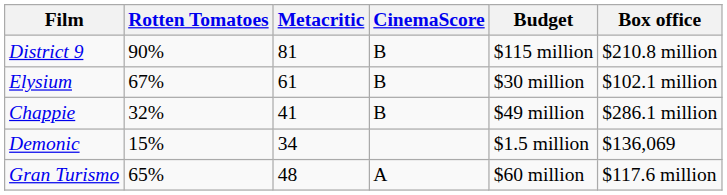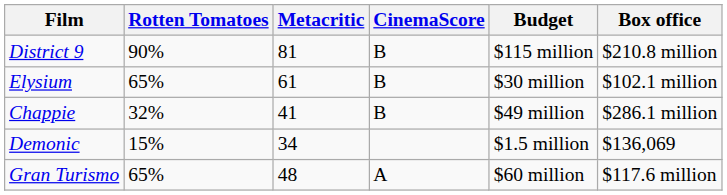Elysium | Rotten Tomatoes: 67% -> 65%
